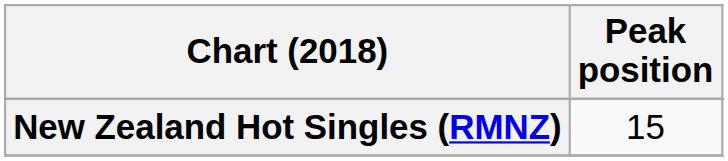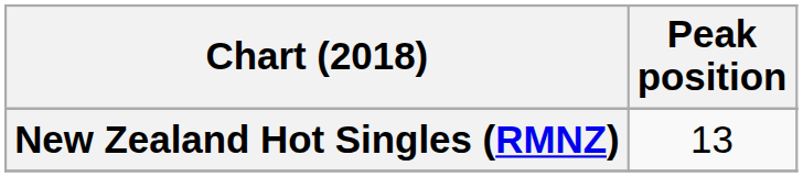New Zealand Hot Singles (RMNZ) | Peak position: 15 -> 13
